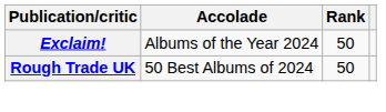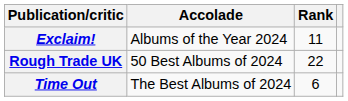Exclaim! | Rank: 50 -> 11
Rough Trade UK | Rank: 50 -> 22
+ row: Time Out | The Best Albums of 2024 | 6
